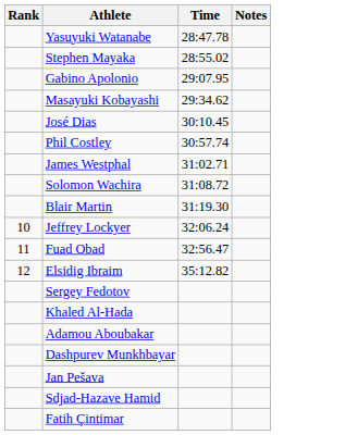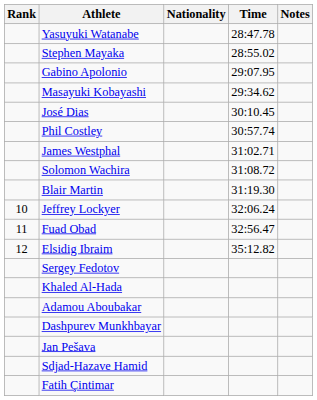+ column: Nationality
